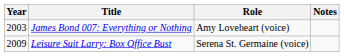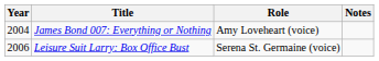James Bond 007: Everything or Nothing | Year: 2003 -> 2004
Leisure Suit Larry: Box Office Bust | Year: 2009 -> 2006
